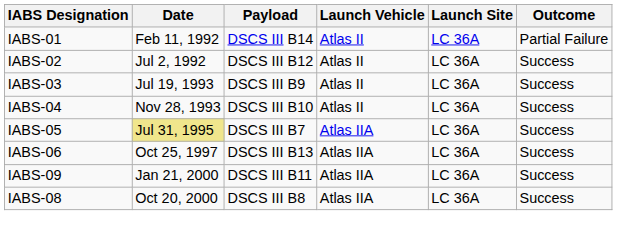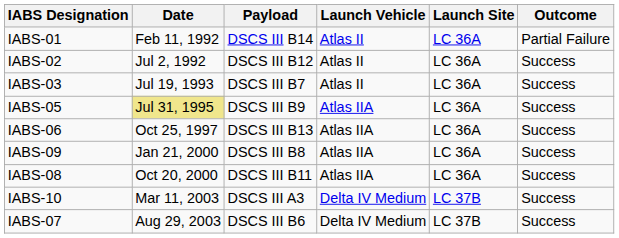IABS-03 | Payload: DSCS III B9 -> DSCS III B7
- row: IABS-04 | Nov 28, 1993 | DSCS III B10 | Atlas II | LC 36A | Success
IABS-05 | Payload: DSCS III B7 -> DSCS III B9
IABS-09 | Payload: DSCS III B11 -> DSCS III B8
IABS-08 | Payload: DSCS III B8 -> DSCS III B11
+ row: IABS-10 | Mar 11, 2003 | DSCS III A3 | Delta IV Medium | LC 37B | Success
+ row: IABS-07 | Aug 29, 2003 | DSCS III B6 | Delta IV Medium | LC 37B | Success
